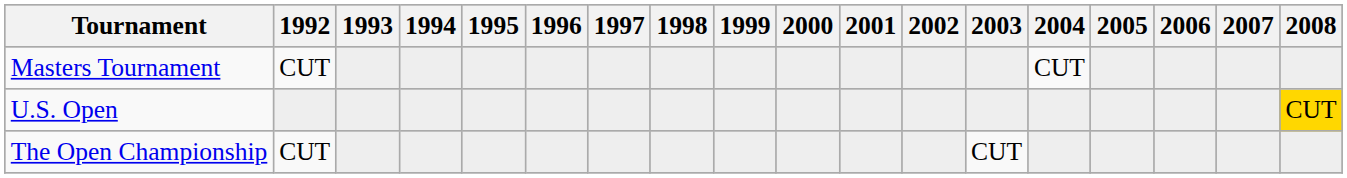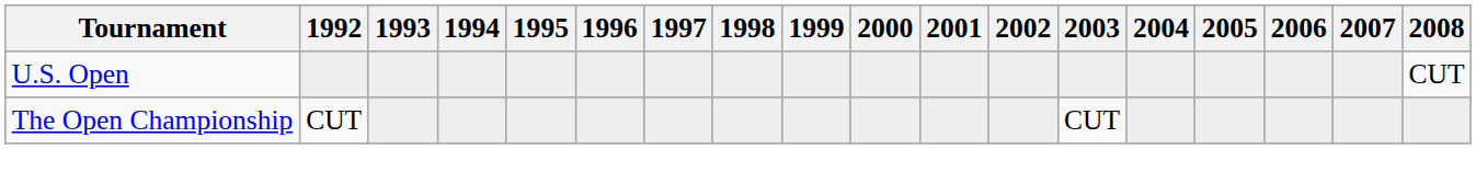- row: Masters Tournament | CUT | CUT
U.S. Open | 2008: gold background -> no background
